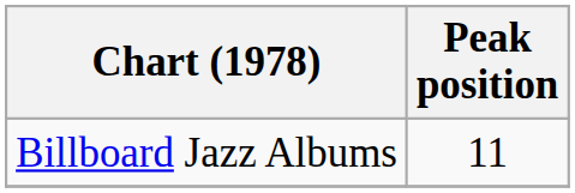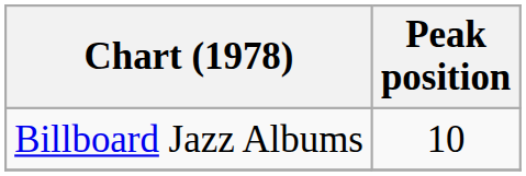Billboard Jazz Albums | Peak position: 11 -> 10
